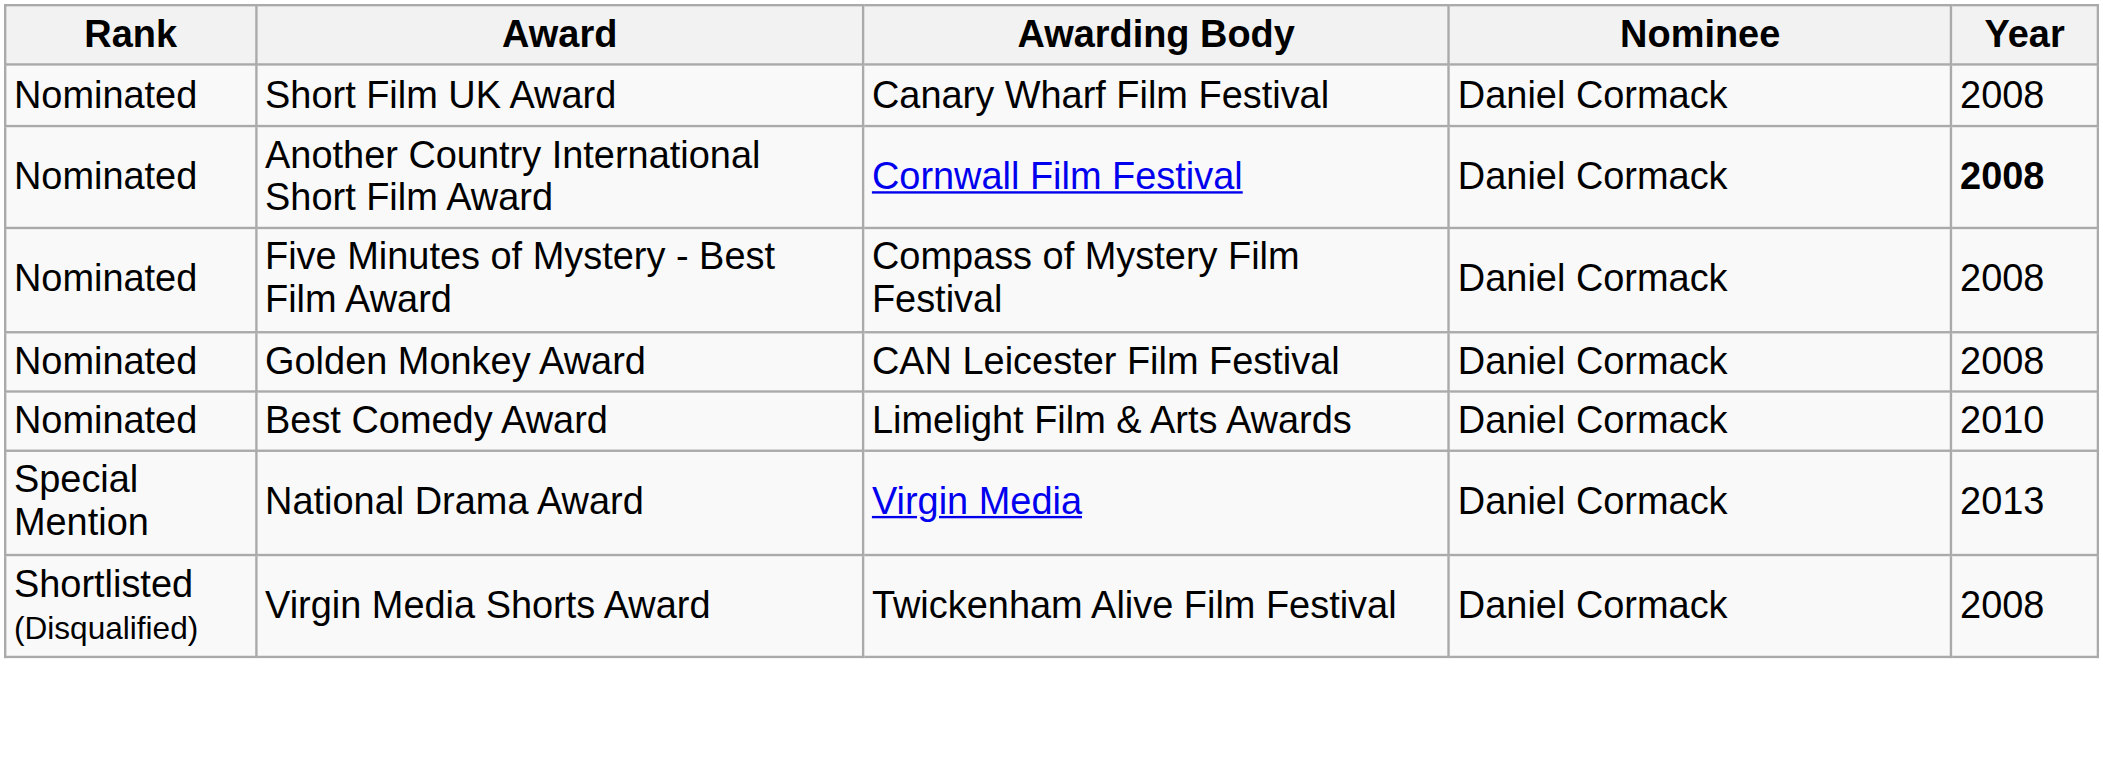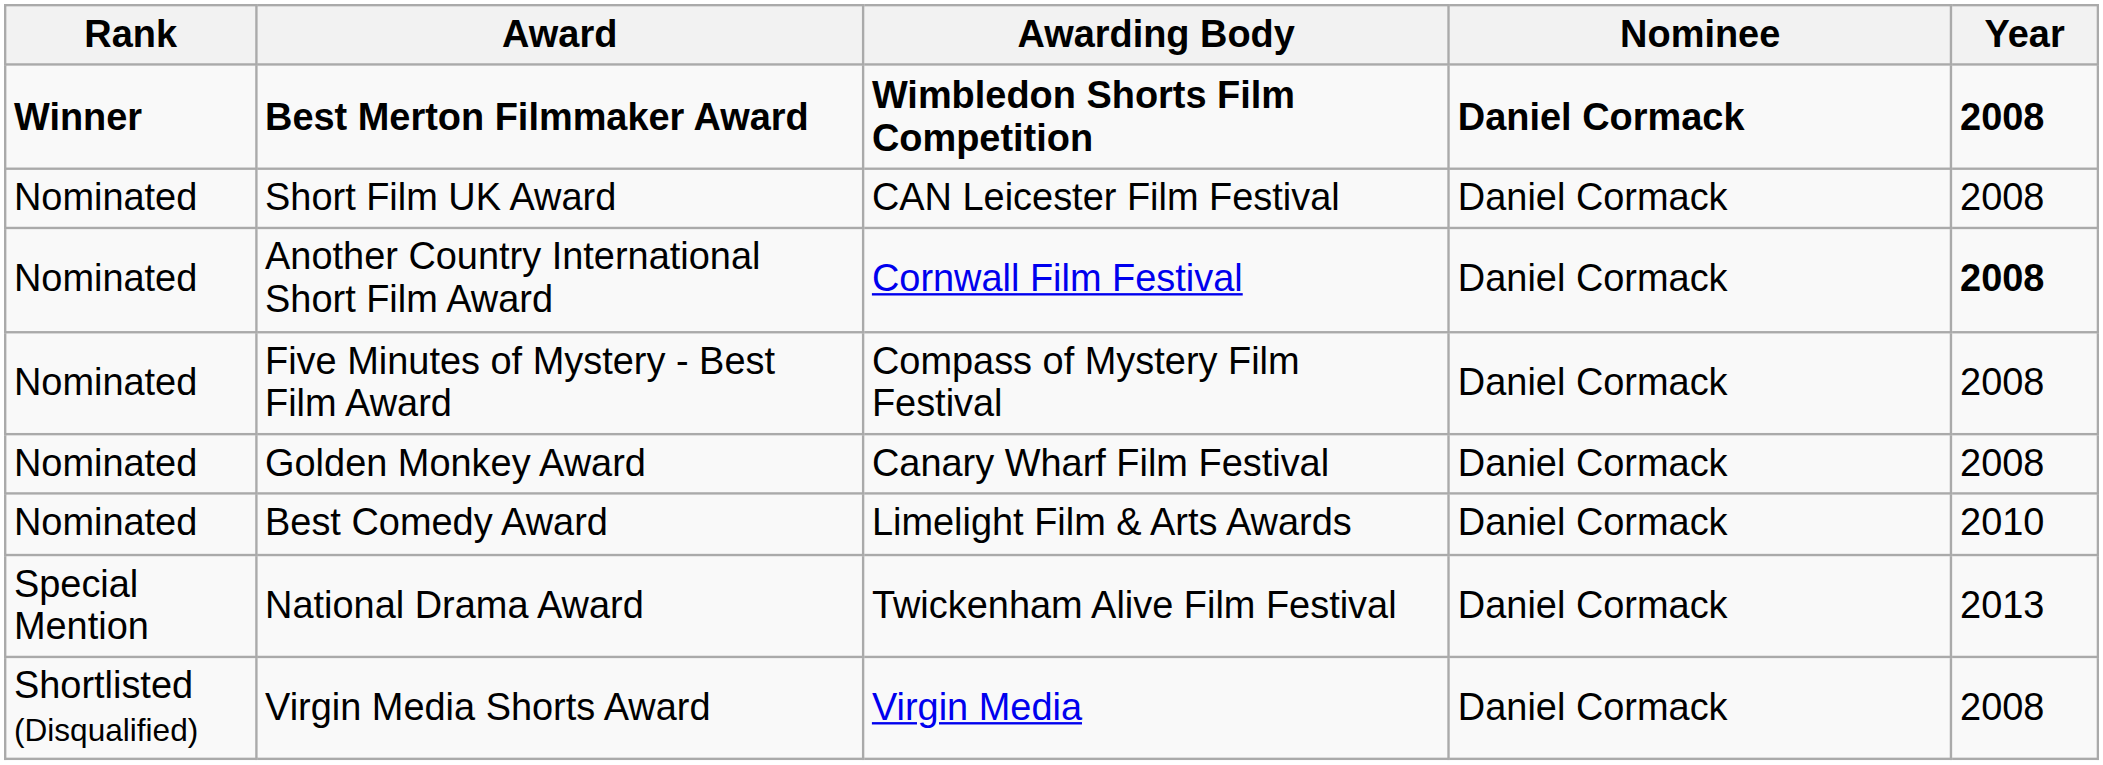+ row: Winner | Best Merton Filmmaker Award | Wimbledon Shorts Film Competition | Daniel Cormack | 2008
Short Film UK Award | Awarding Body: Canary Wharf Film Festival -> CAN Leicester Film Festival
Golden Monkey Award | Awarding Body: CAN Leicester Film Festival -> Canary Wharf Film Festival
National Drama Award | Awarding Body: Virgin Media -> Twickenham Alive Film Festival
Virgin Media Shorts Award | Awarding Body: Twickenham Alive Film Festival -> Virgin Media
